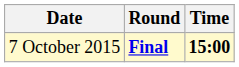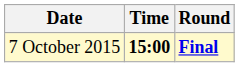columns swapped: Time <-> Round
